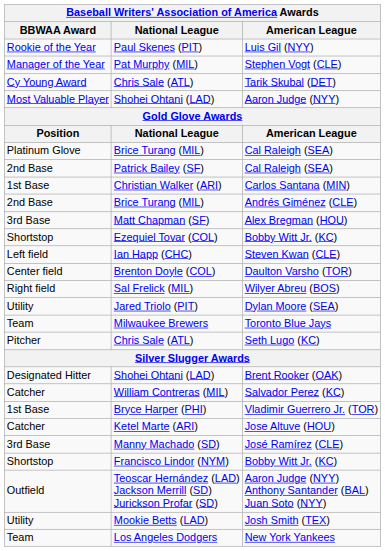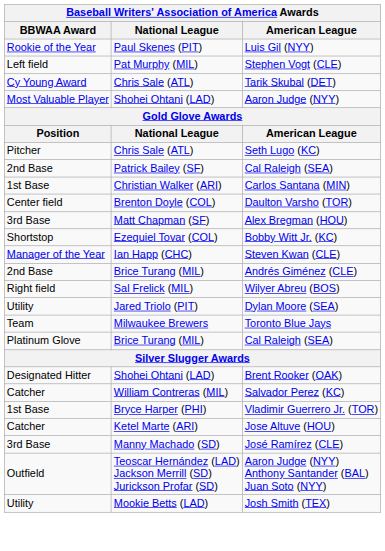Stephen Vogt (CLE) | BBWAA Award: Manager of the Year -> Left field
rows swapped: Seth Lugo (KC) <-> Brice Turang (MIL) / Cal Raleigh (SEA)
rows swapped: Andrés Giménez (CLE) <-> Daulton Varsho (TOR)
Steven Kwan (CLE) | BBWAA Award: Left field -> Manager of the Year
- row: Shortstop | Francisco Lindor (NYM) | Bobby Witt Jr. (KC)
- row: Team | Los Angeles Dodgers | New York Yankees
